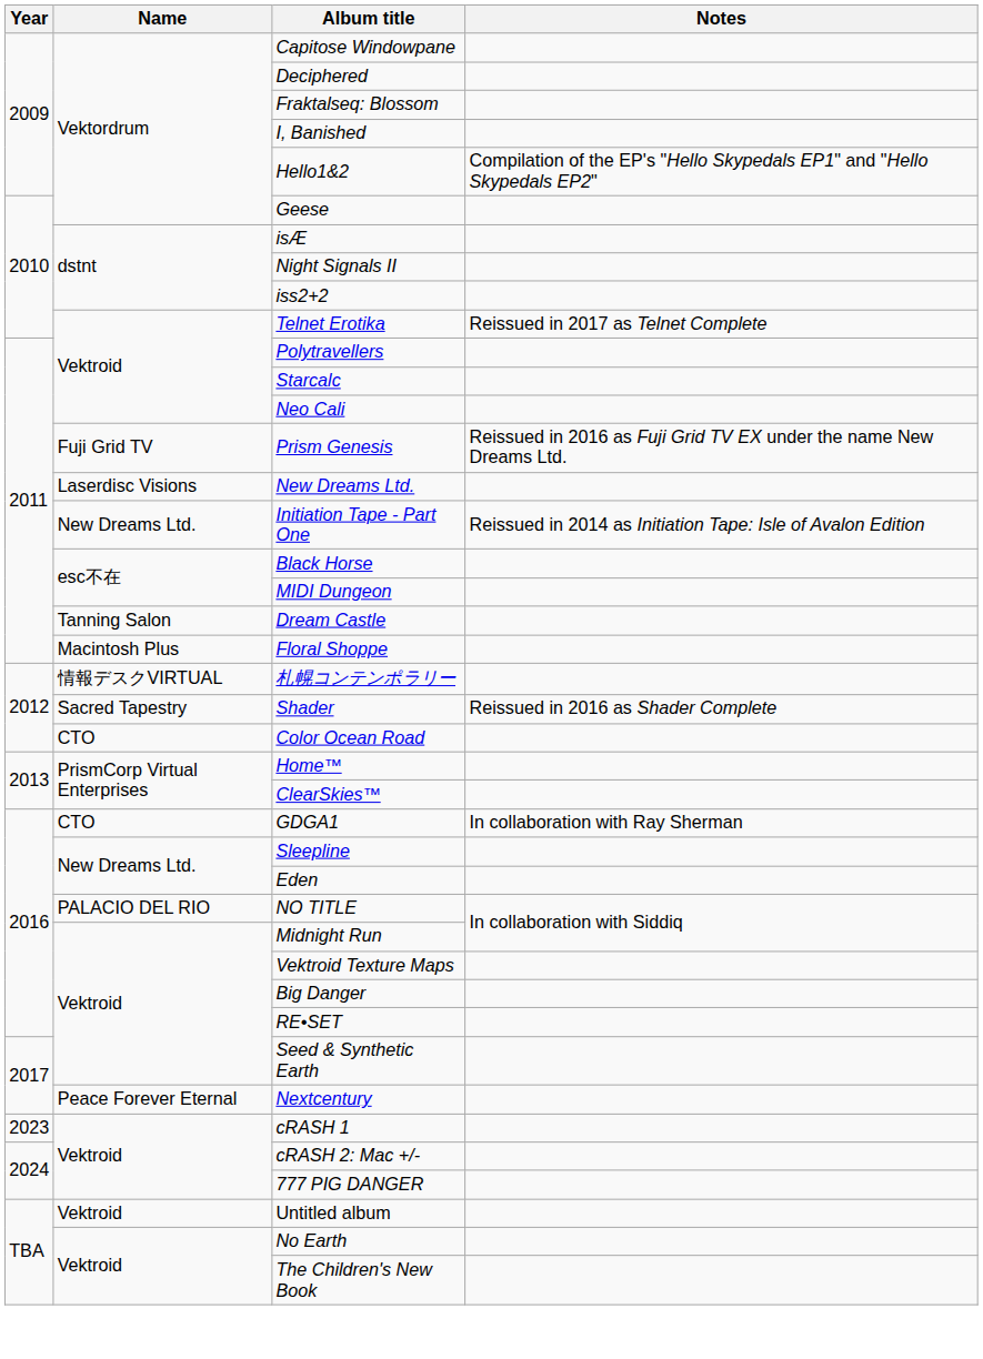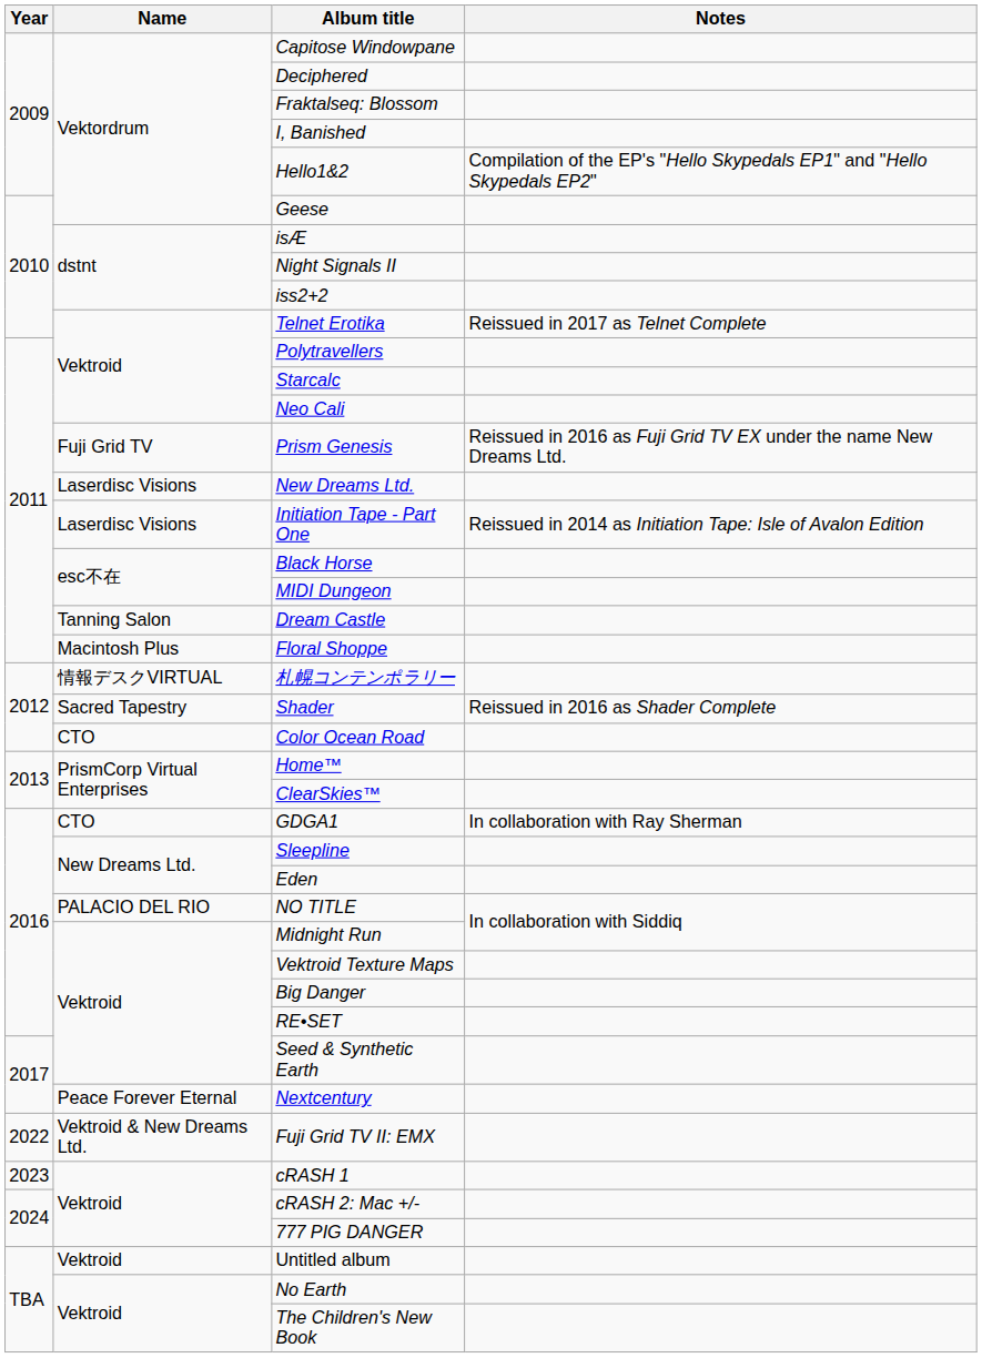Initiation Tape - Part One | Name: New Dreams Ltd. -> Laserdisc Visions
+ row: 2022 | Vektroid & New Dreams Ltd. | Fuji Grid TV II: EMX
